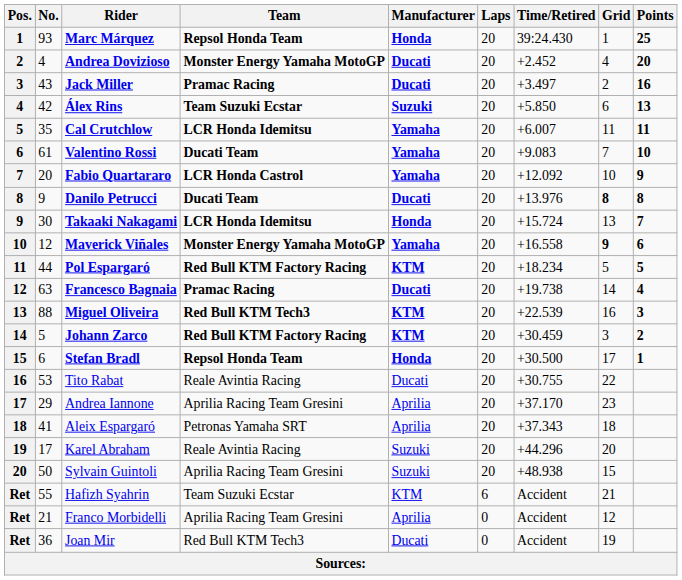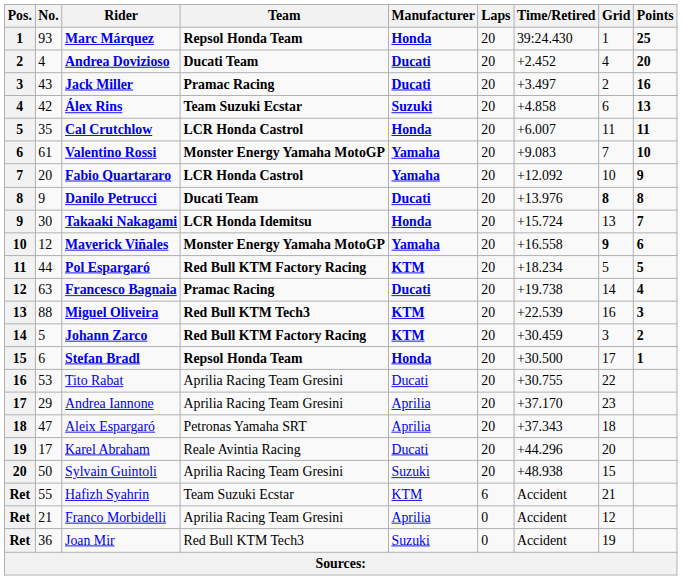Andrea Dovizioso | Team: Monster Energy Yamaha MotoGP -> Ducati Team
Álex Rins | Time/Retired: +5.850 -> +4.858
Cal Crutchlow | Team: LCR Honda Idemitsu -> LCR Honda Castrol
Cal Crutchlow | Manufacturer: Yamaha -> Honda
Valentino Rossi | Team: Ducati Team -> Monster Energy Yamaha MotoGP
Tito Rabat | Team: Reale Avintia Racing -> Aprilia Racing Team Gresini
Aleix Espargaró | No.: 41 -> 47
Karel Abraham | Manufacturer: Suzuki -> Ducati
Joan Mir | Manufacturer: Ducati -> Suzuki
